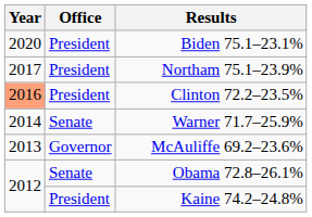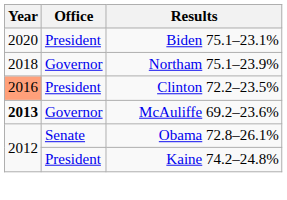Northam 75.1–23.9% | Year: 2017 -> 2018
Northam 75.1–23.9% | Office: President -> Governor
- row: 2014 | Senate | Warner 71.7–25.9%
McAuliffe 69.2–23.6% | Year: normal -> bold
